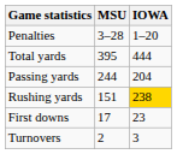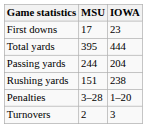rows swapped: First downs <-> Penalties
Rushing yards | IOWA: gold background -> no background
